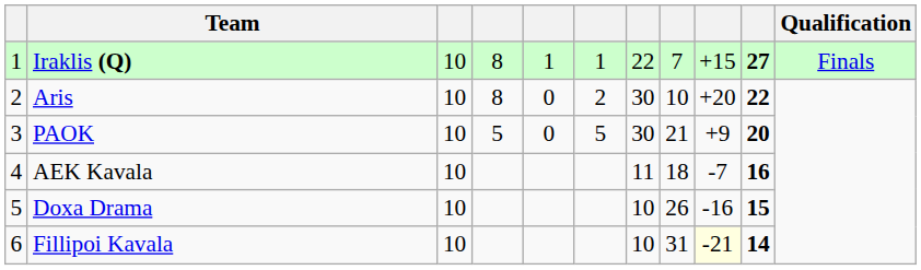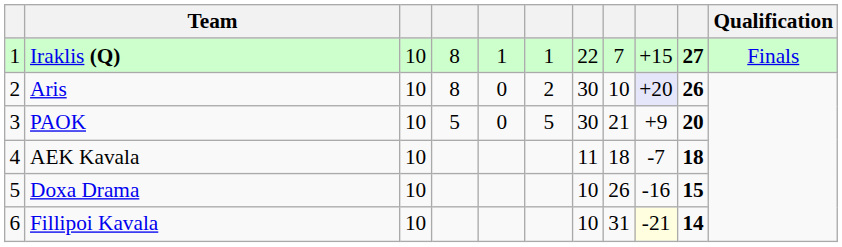Aris | column 9: no background -> lavender background
Aris | column 10: 22 -> 26
AEK Kavala | column 10: 16 -> 18
